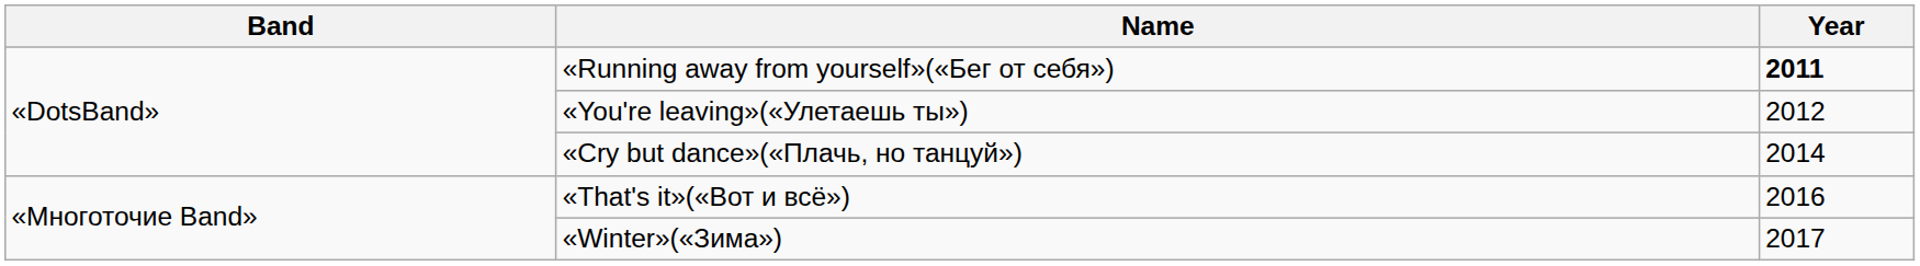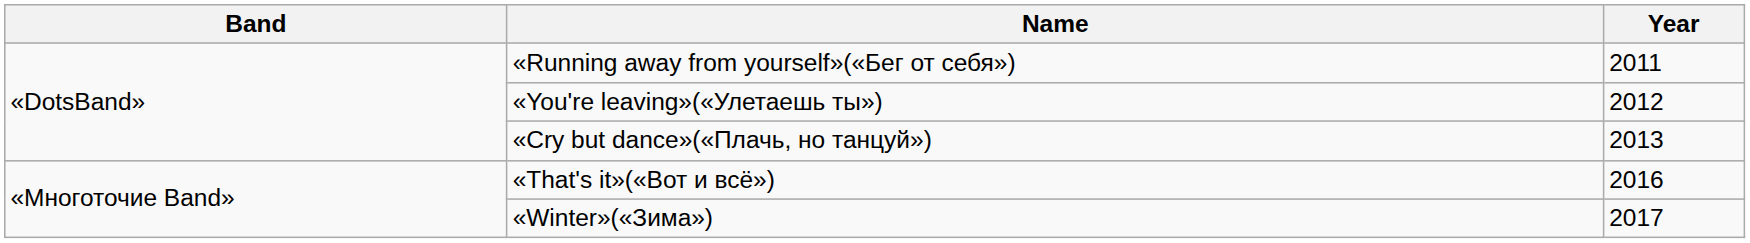«Running away from yourself»(«Бег от себя») | Year: bold -> normal
«Cry but dance»(«Плачь, но танцуй») | Year: 2014 -> 2013
